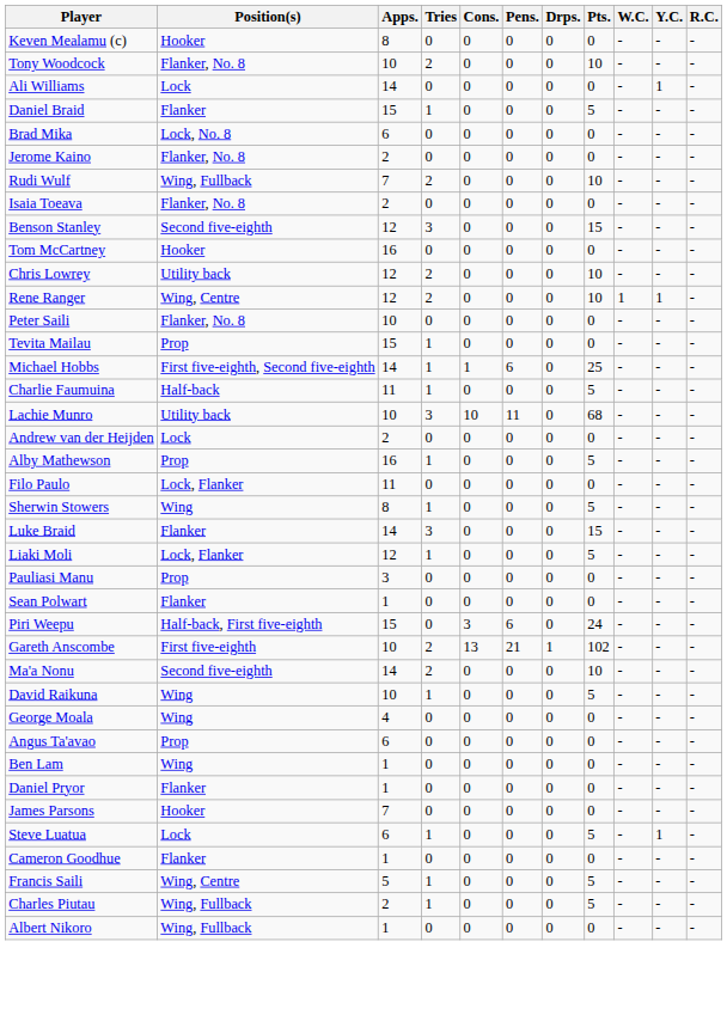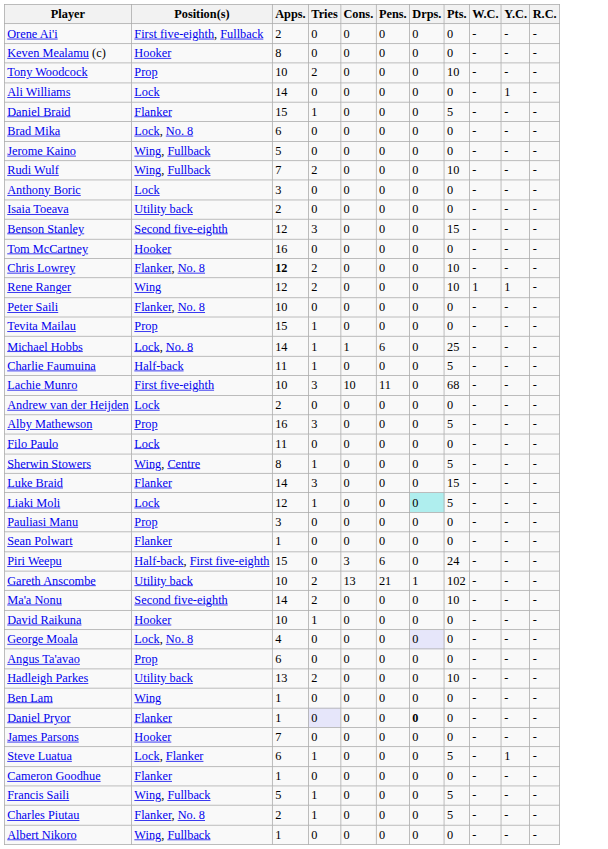+ row: Orene Ai'i | First five-eighth, Fullback | 2 | 0 | 0 | 0 | 0 | 0 | - | - | -
Tony Woodcock | Position(s): Flanker, No. 8 -> Prop
Jerome Kaino | Position(s): Flanker, No. 8 -> Wing, Fullback
Jerome Kaino | Apps.: 2 -> 5
+ row: Anthony Boric | Lock | 3 | 0 | 0 | 0 | 0 | 0 | - | - | -
Isaia Toeava | Position(s): Flanker, No. 8 -> Utility back
Chris Lowrey | Position(s): Utility back -> Flanker, No. 8
Chris Lowrey | Apps.: normal -> bold
Rene Ranger | Position(s): Wing, Centre -> Wing
Michael Hobbs | Position(s): First five-eighth, Second five-eighth -> Lock, No. 8
Lachie Munro | Position(s): Utility back -> First five-eighth
Alby Mathewson | Tries: 1 -> 3
Filo Paulo | Position(s): Lock, Flanker -> Lock
Sherwin Stowers | Position(s): Wing -> Wing, Centre
Liaki Moli | Position(s): Lock, Flanker -> Lock
Liaki Moli | Drps.: no background -> paleturquoise background
Gareth Anscombe | Position(s): First five-eighth -> Utility back
David Raikuna | Position(s): Wing -> Hooker
David Raikuna | Pts.: 5 -> 0
George Moala | Position(s): Wing -> Lock, No. 8
George Moala | Drps.: no background -> lavender background
+ row: Hadleigh Parkes | Utility back | 13 | 2 | 0 | 0 | 0 | 10 | - | - | -
Daniel Pryor | Tries: no background -> lavender background
Daniel Pryor | Drps.: normal -> bold
Steve Luatua | Position(s): Lock -> Lock, Flanker
Francis Saili | Position(s): Wing, Centre -> Wing, Fullback
Charles Piutau | Position(s): Wing, Fullback -> Flanker, No. 8
